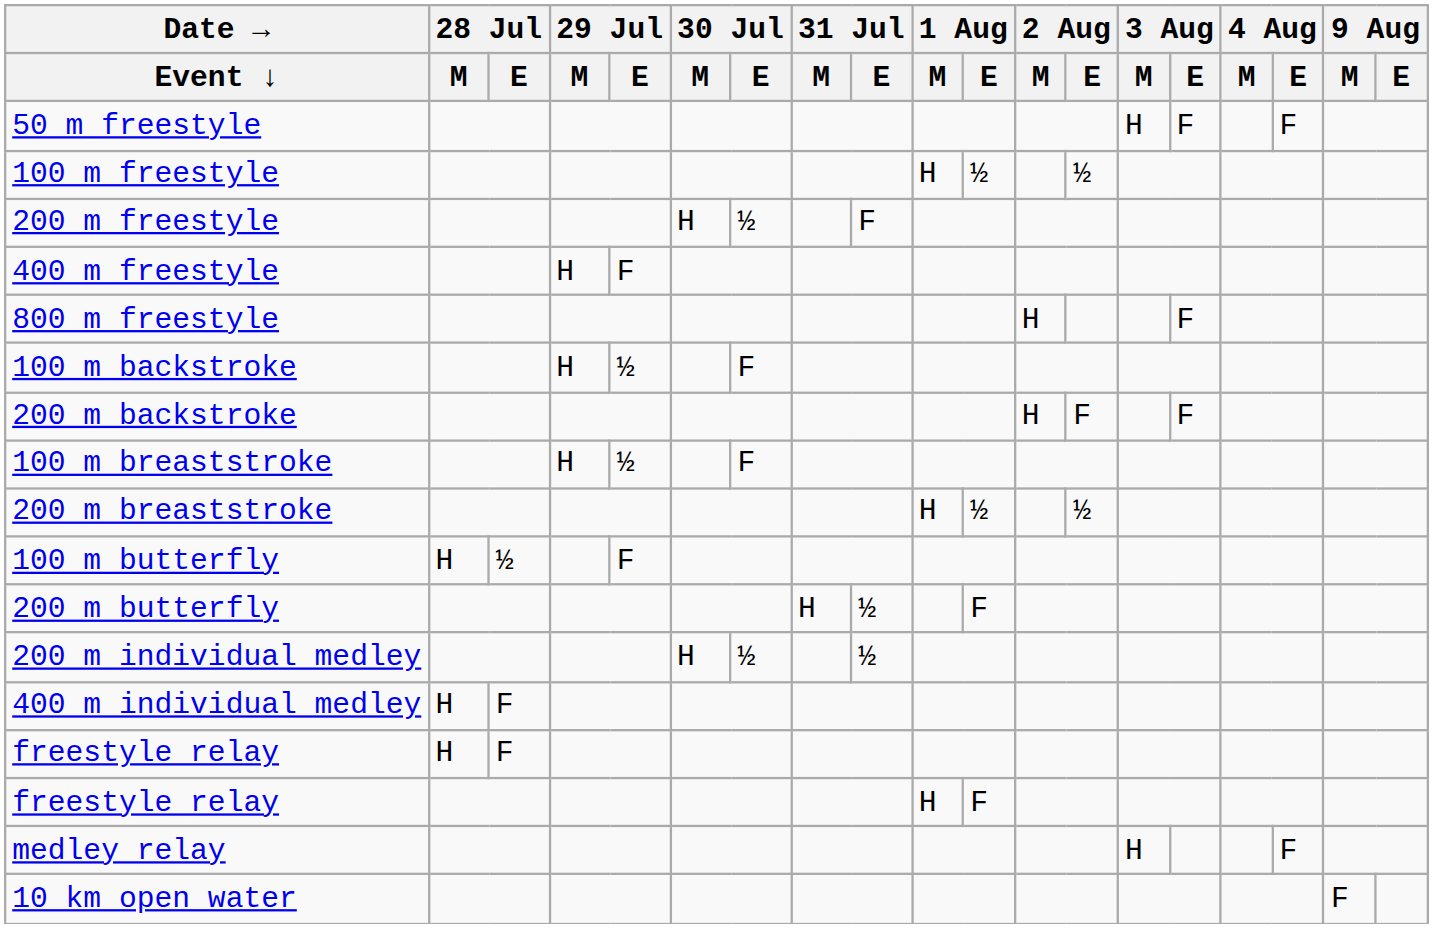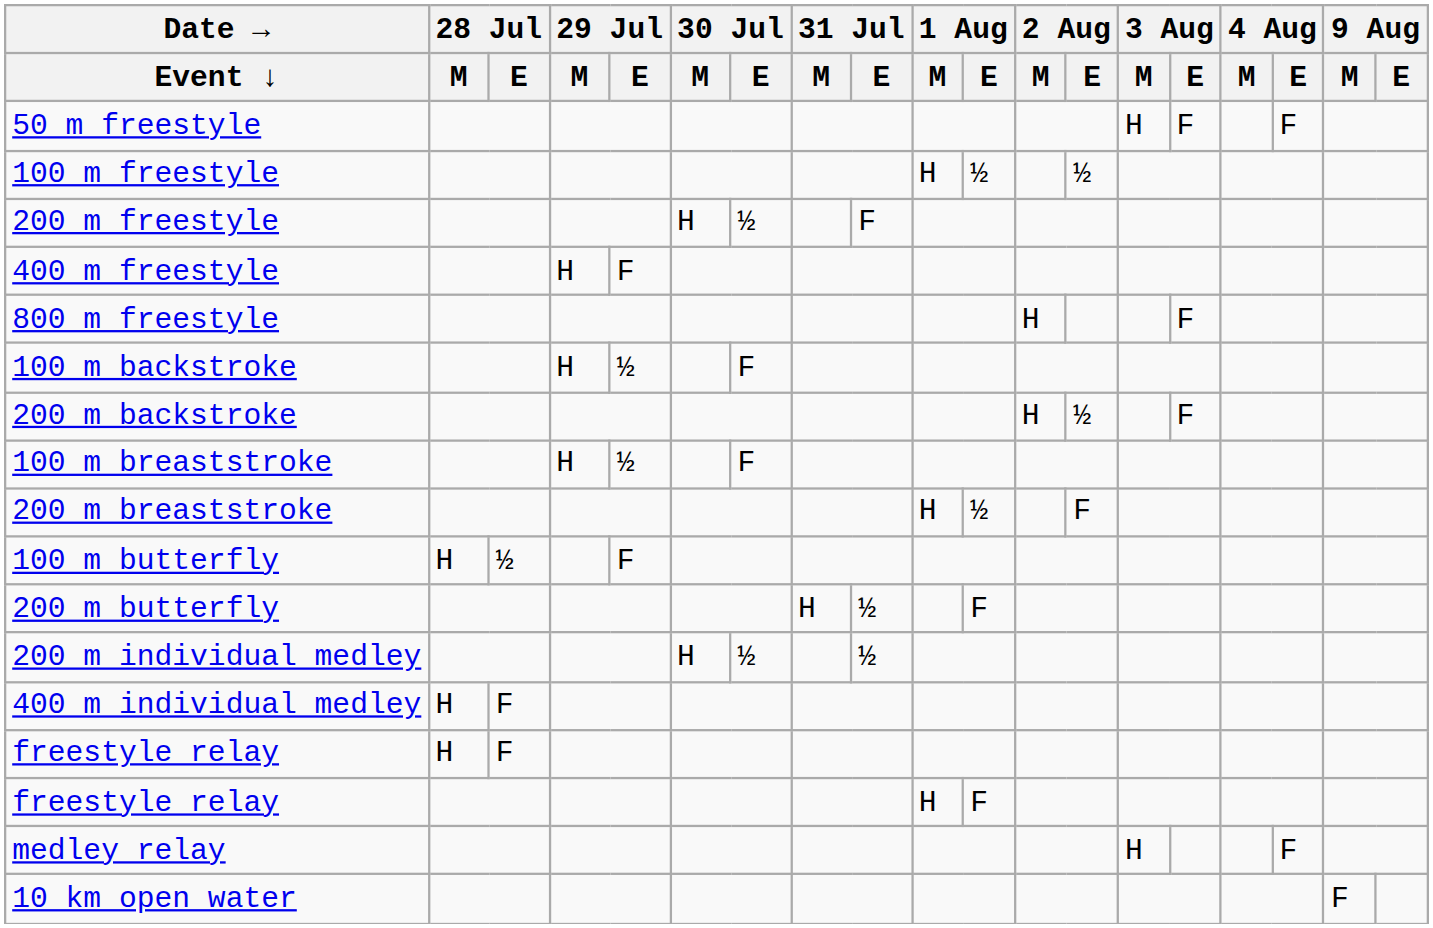200 m backstroke | 2 Aug / E: F -> ½
200 m breaststroke | 2 Aug / E: ½ -> F
